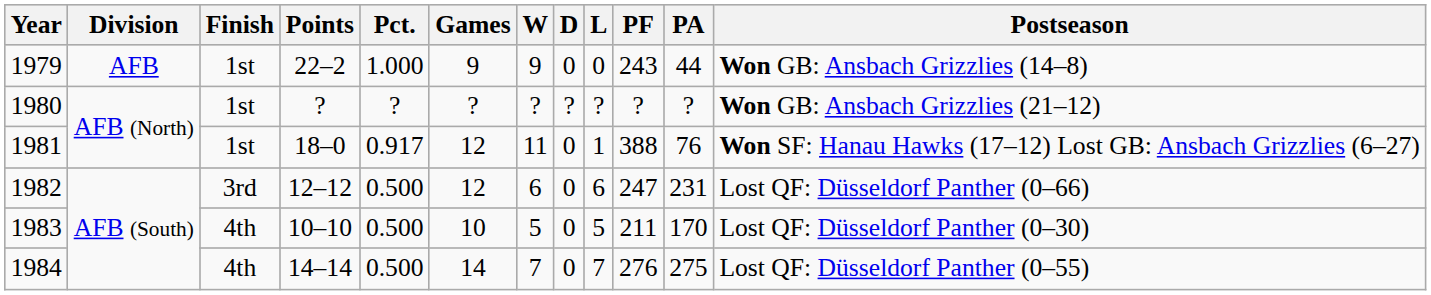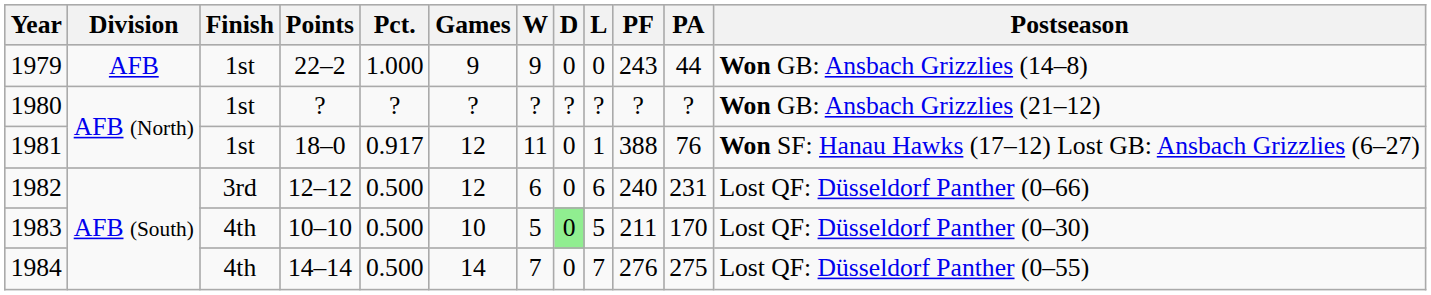1982 | PF: 247 -> 240
1983 | D: no background -> lightgreen background
